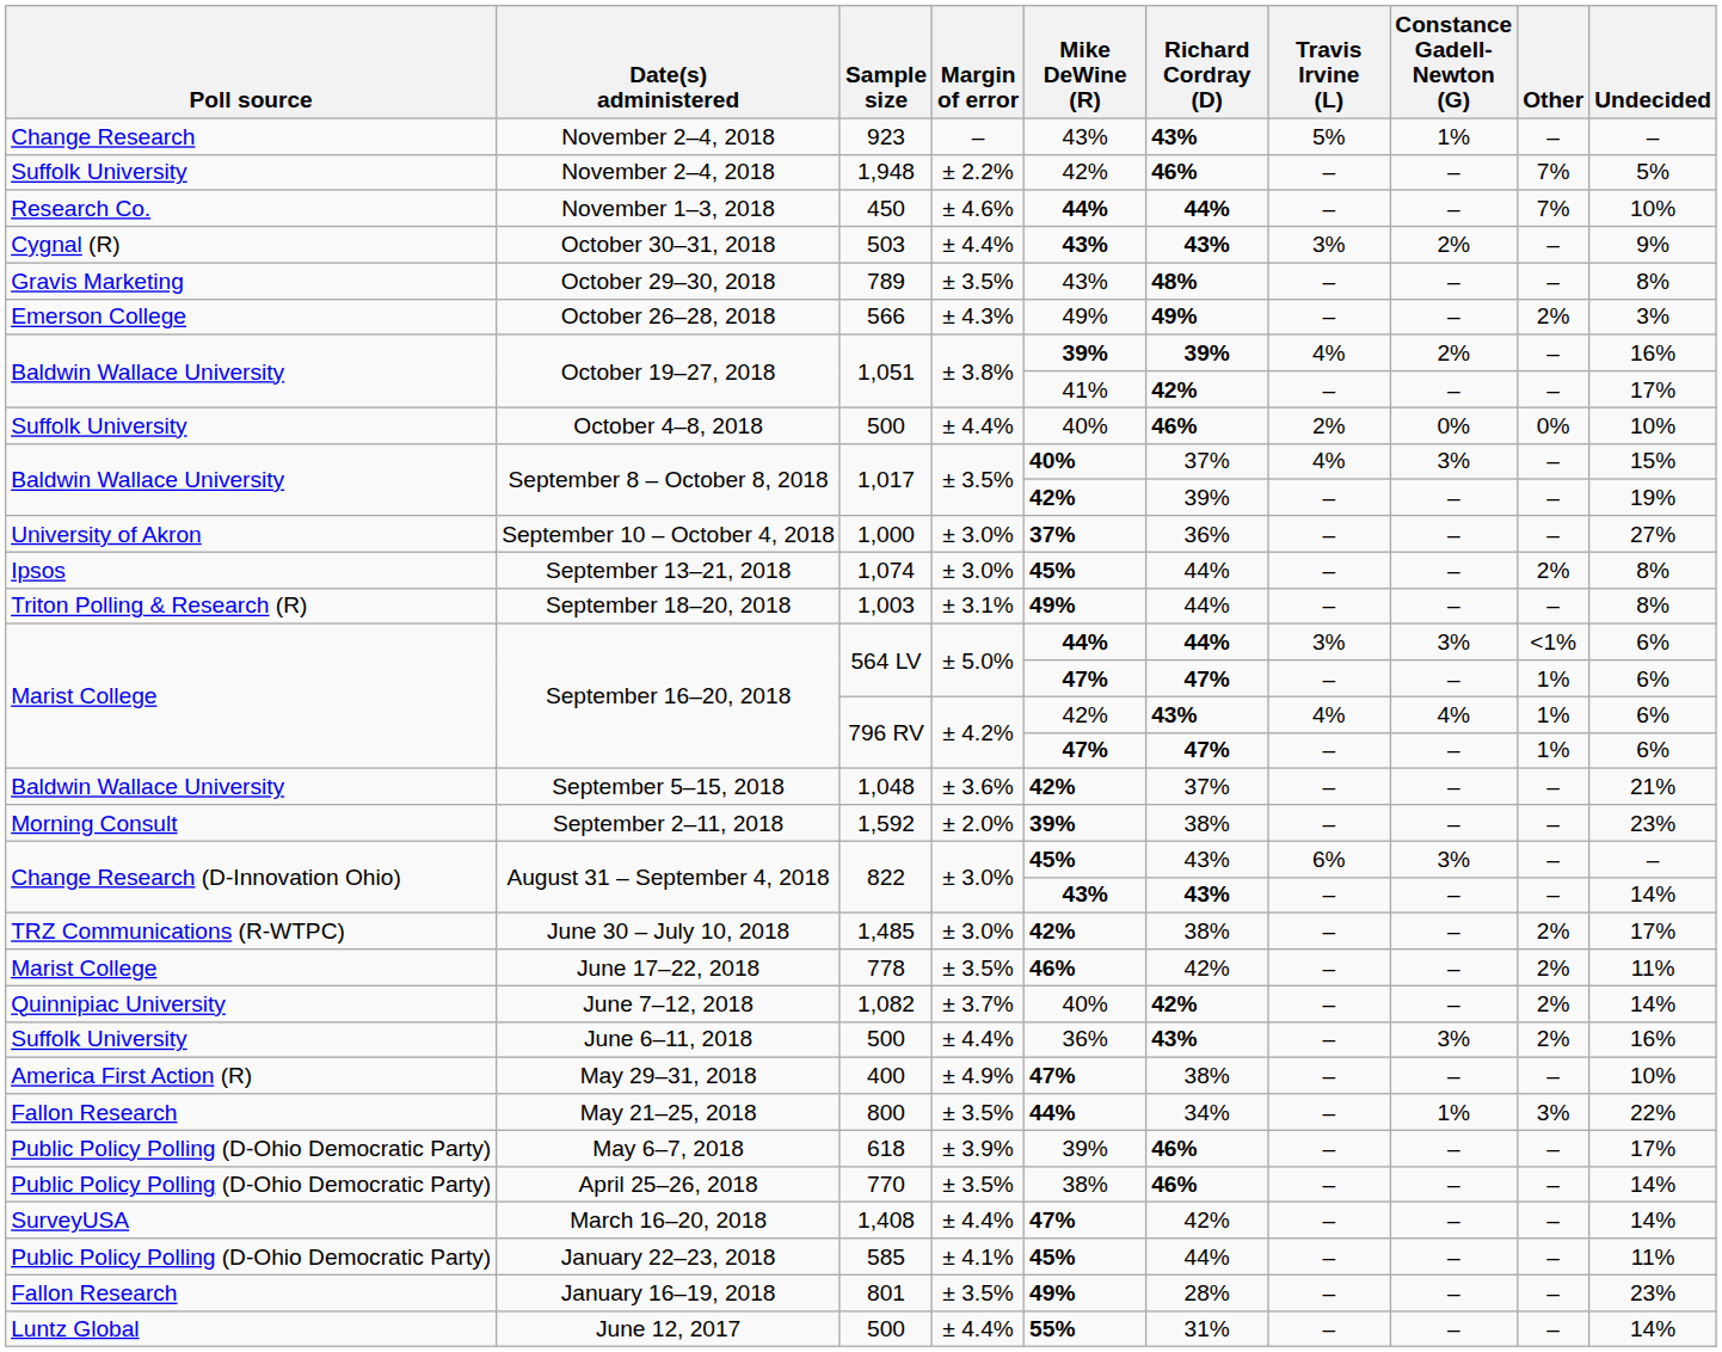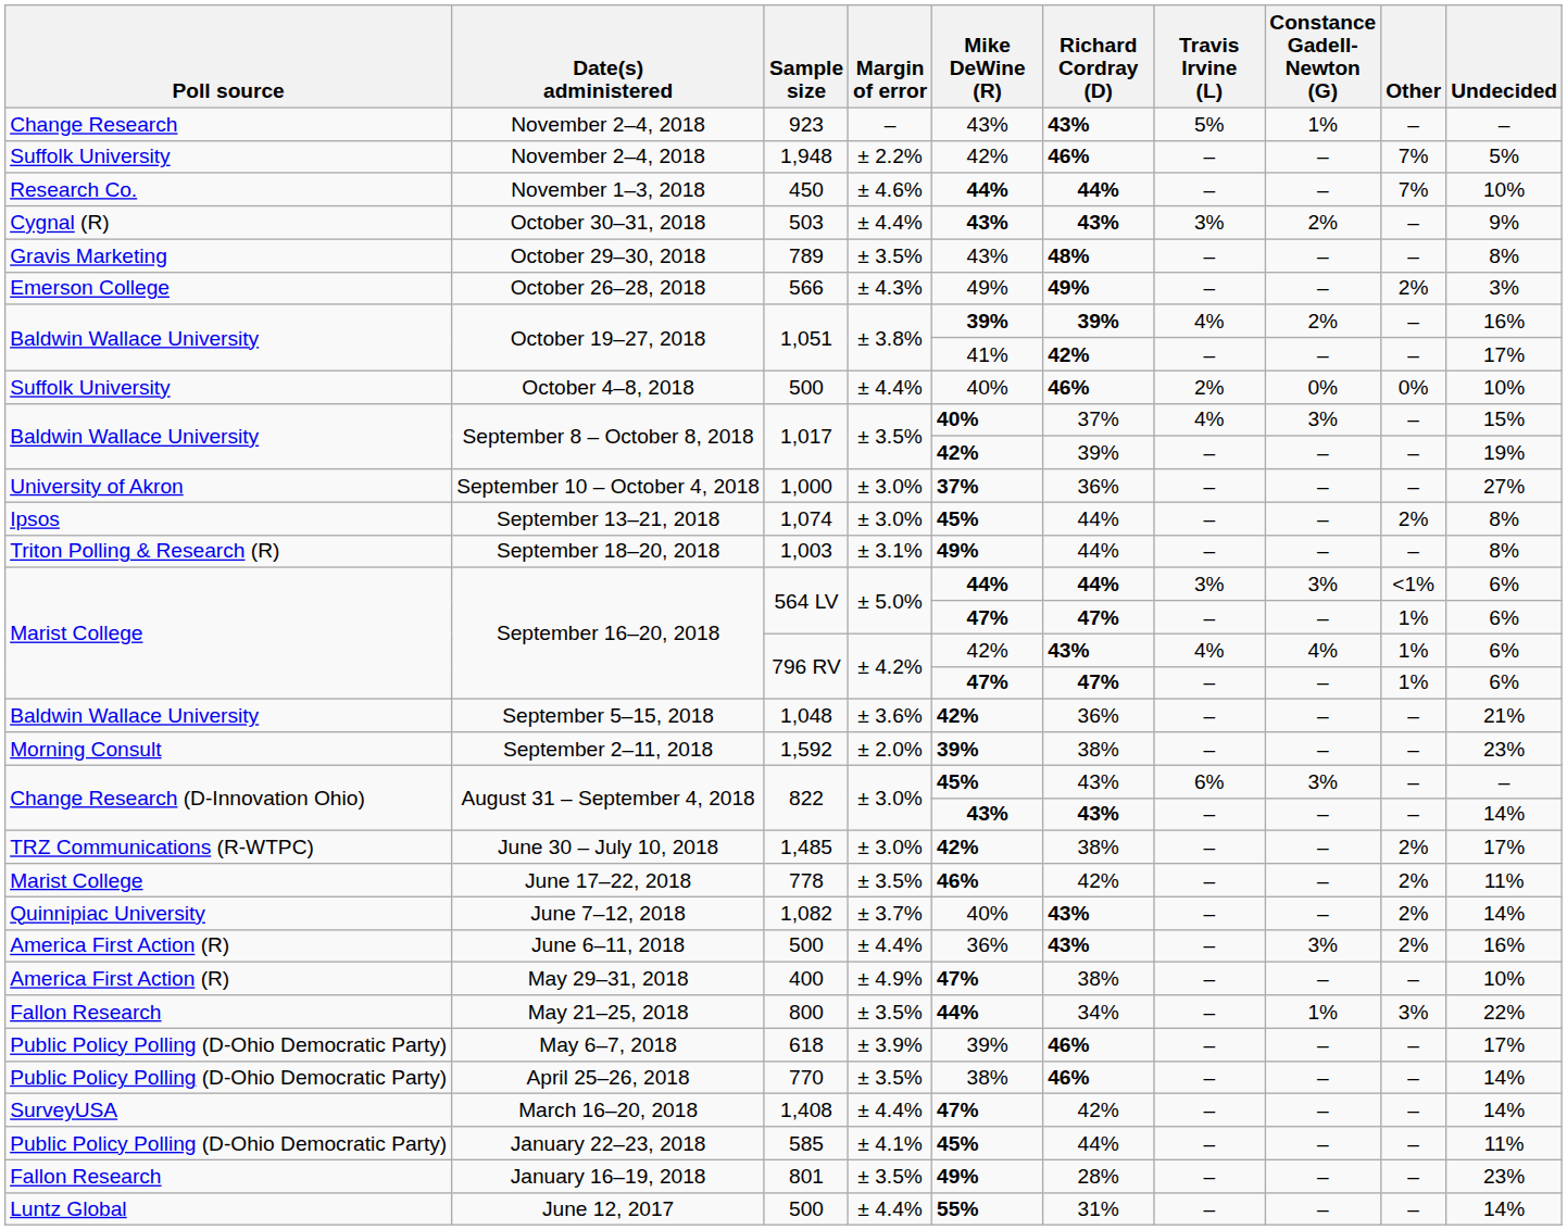September 5–15, 2018 | Richard Cordray (D): 37% -> 36%
June 7–12, 2018 | Richard Cordray (D): 42% -> 43%
June 6–11, 2018 | Poll source: Suffolk University -> America First Action (R)
